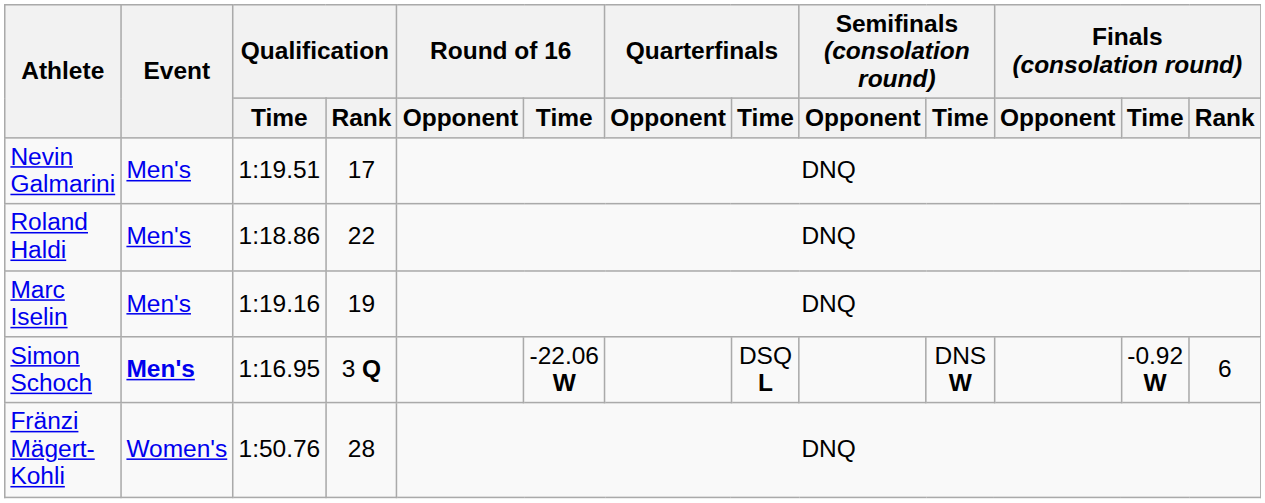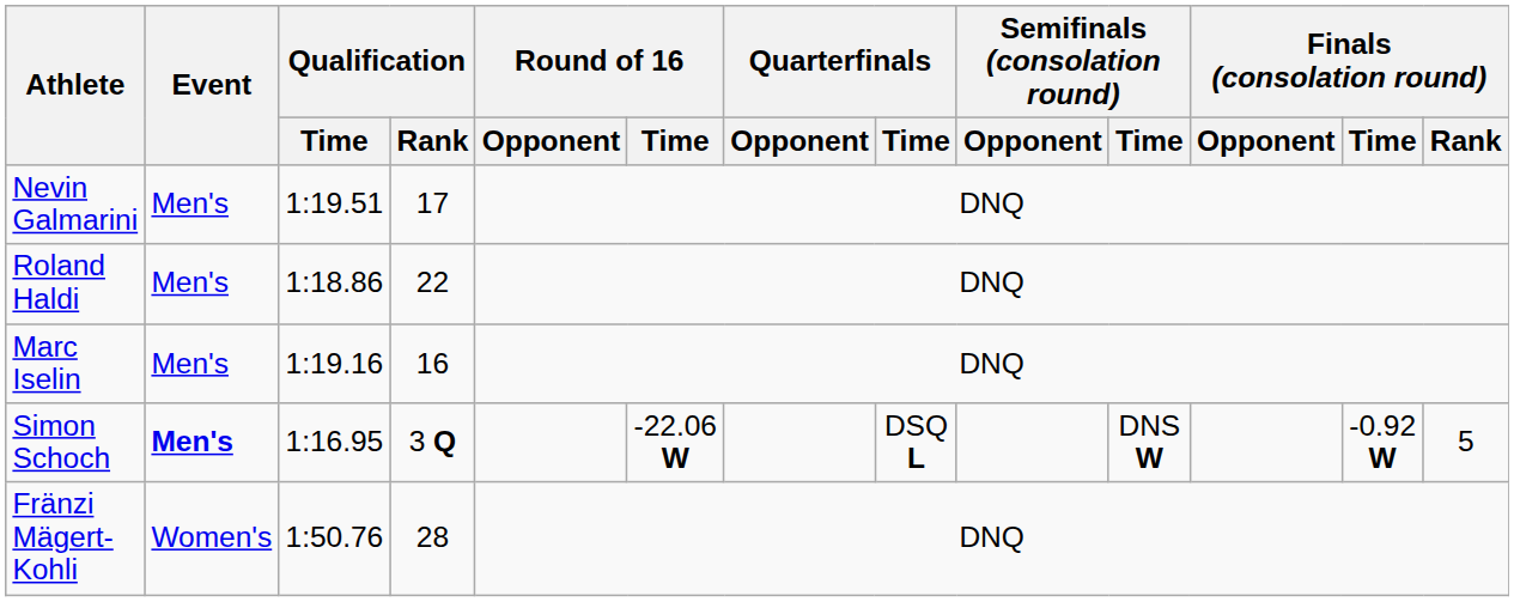Marc Iselin | Qualification / Rank: 19 -> 16
Simon Schoch | Finals (consolation round) / Rank: 6 -> 5
